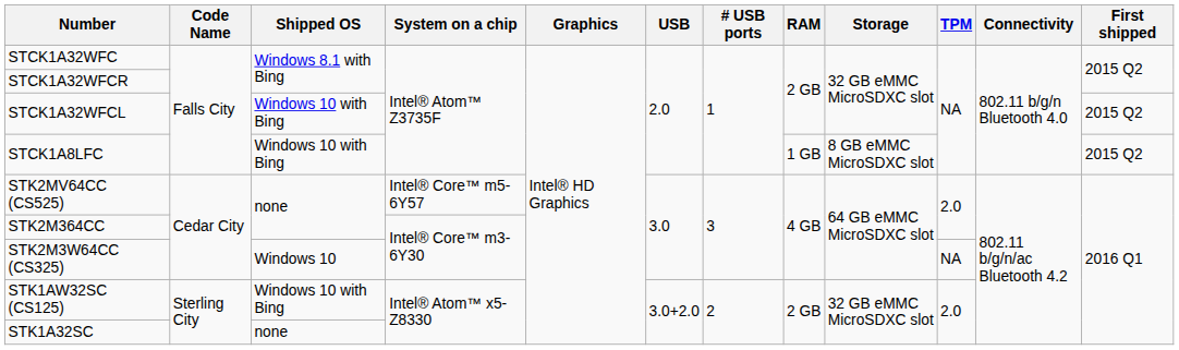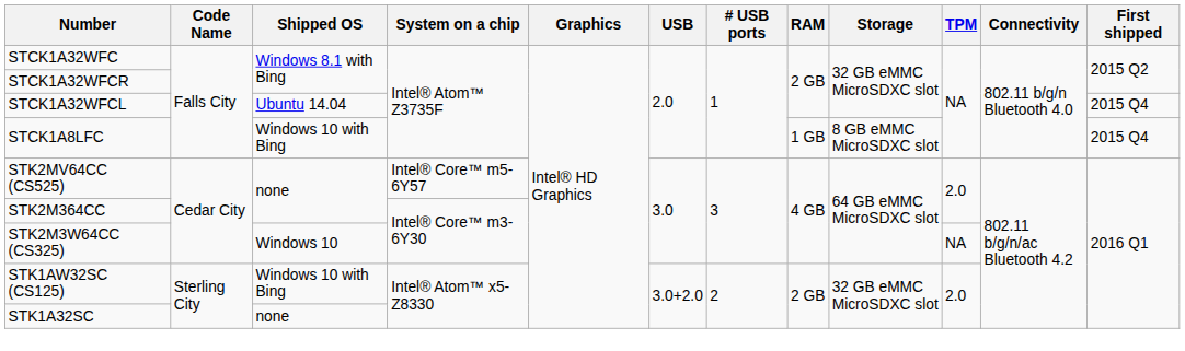STCK1A32WFCL | Shipped OS: Windows 10 with Bing -> Ubuntu 14.04
STCK1A32WFCL | First shipped: 2015 Q2 -> 2015 Q4
STCK1A8LFC | First shipped: 2015 Q2 -> 2015 Q4
